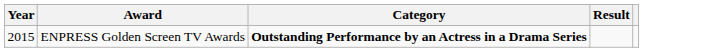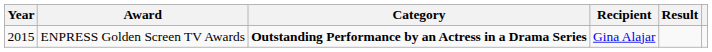+ column: Recipient | Gina Alajar
